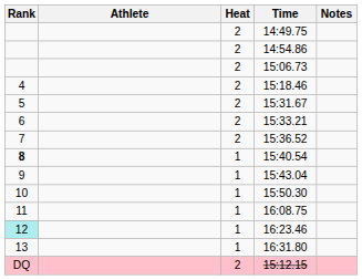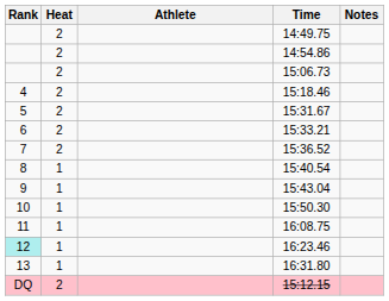columns swapped: Heat <-> Athlete
15:40.54 | Rank: bold -> normal
